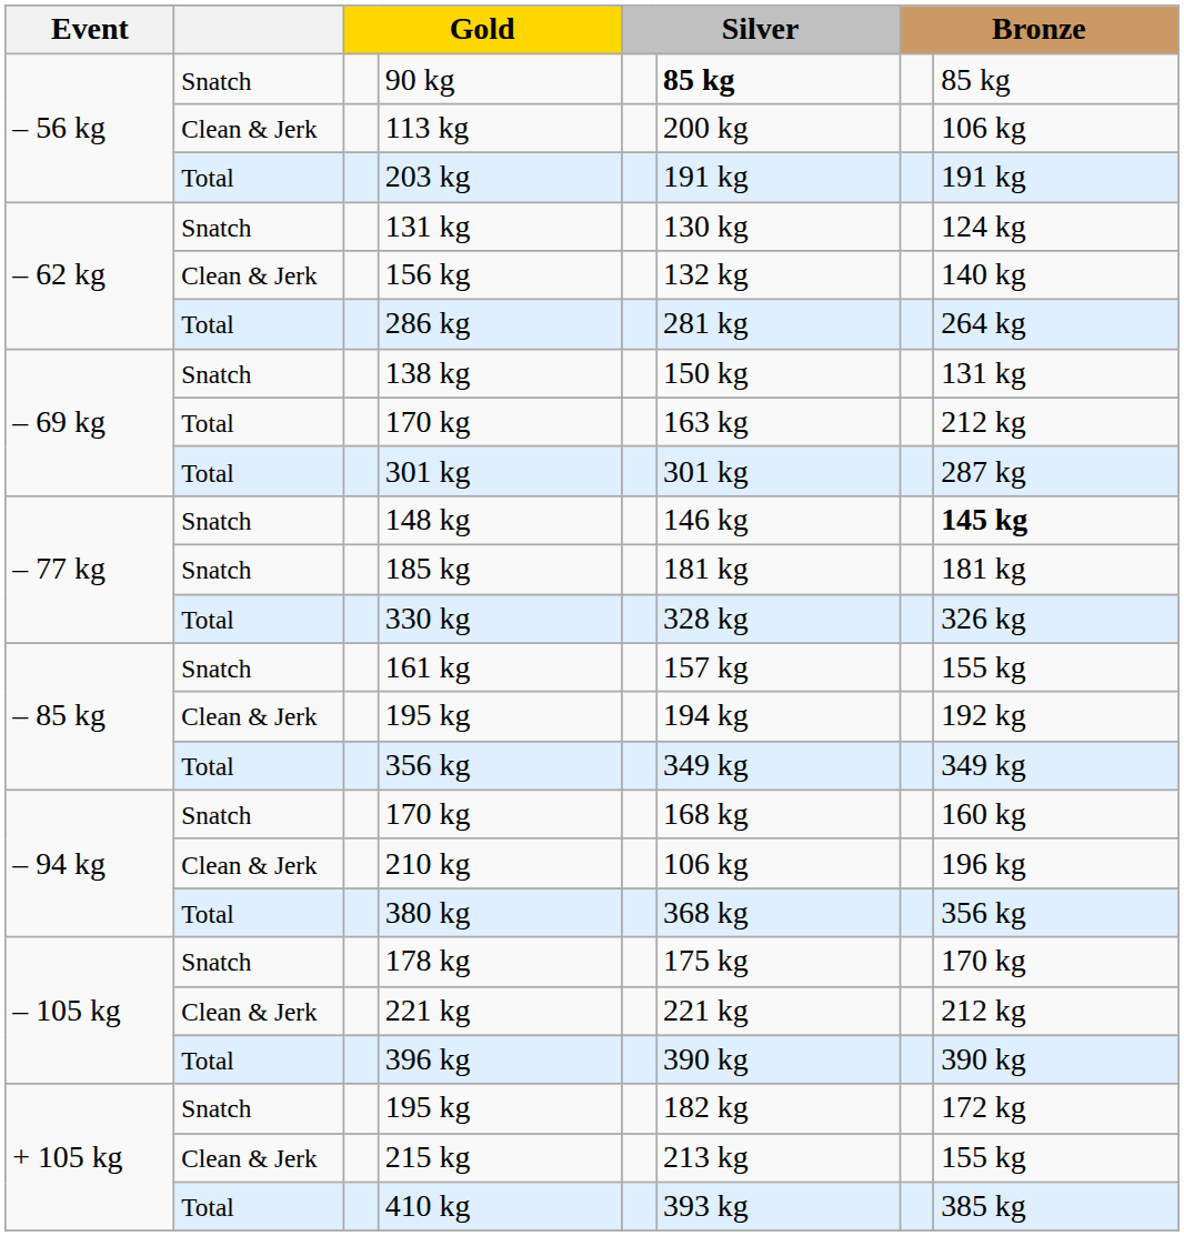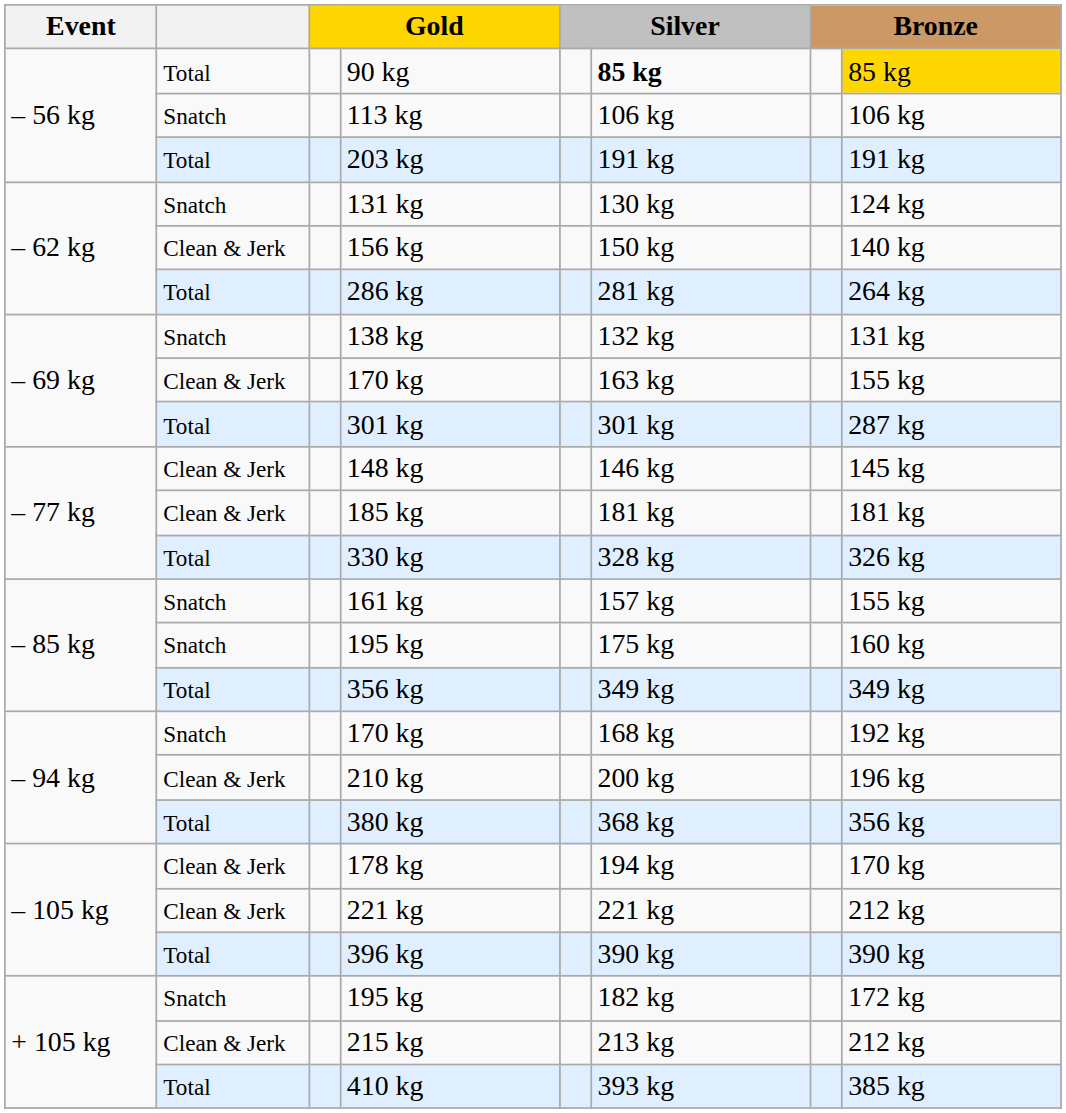90 kg | column 2: Snatch -> Total
90 kg | column 8: no background -> gold background
113 kg | column 2: Clean & Jerk -> Snatch
113 kg | column 6: 200 kg -> 106 kg
156 kg | column 6: 132 kg -> 150 kg
138 kg | column 6: 150 kg -> 132 kg
– 69 kg / 170 kg | column 2: Total -> Clean & Jerk
– 69 kg / 170 kg | column 8: 212 kg -> 155 kg
148 kg | column 2: Snatch -> Clean & Jerk
148 kg | column 8: bold -> normal
185 kg | column 2: Snatch -> Clean & Jerk
– 85 kg / 195 kg | column 2: Clean & Jerk -> Snatch
– 85 kg / 195 kg | column 6: 194 kg -> 175 kg
– 85 kg / 195 kg | column 8: 192 kg -> 160 kg
– 94 kg / 170 kg | column 8: 160 kg -> 192 kg
210 kg | column 6: 106 kg -> 200 kg
178 kg | column 2: Snatch -> Clean & Jerk
178 kg | column 6: 175 kg -> 194 kg
215 kg | column 8: 155 kg -> 212 kg
